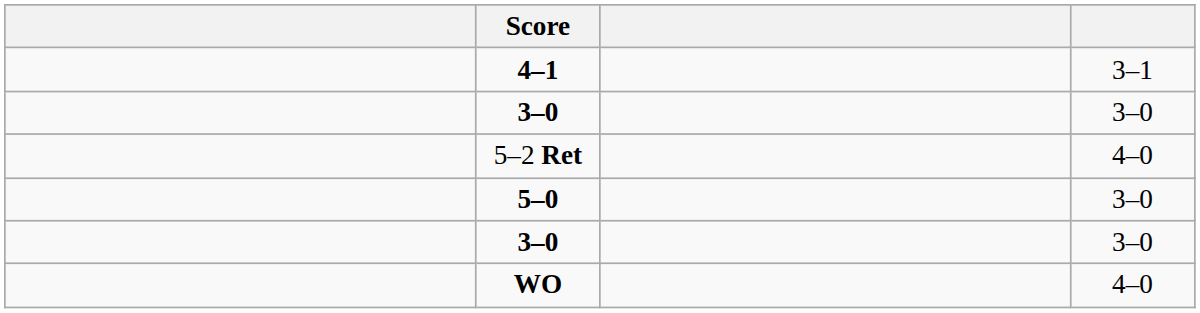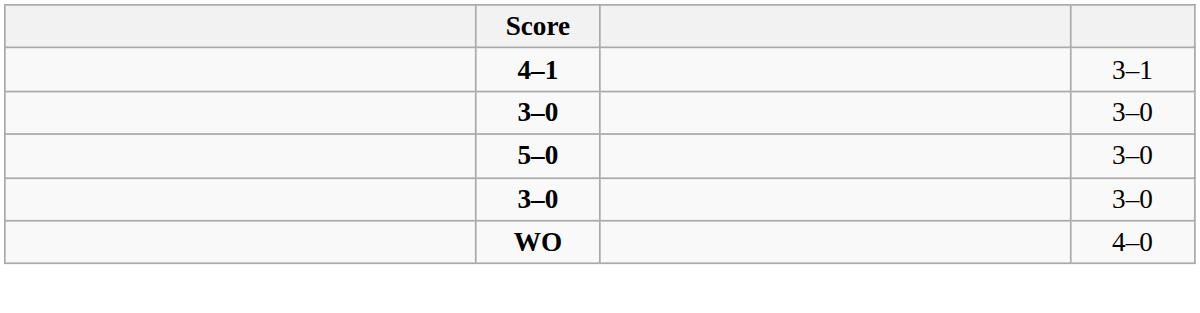- row: 5–2 Ret | 4–0
